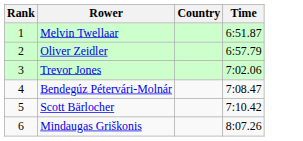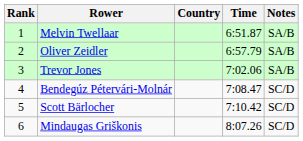+ column: Notes | SA/B | SA/B | SA/B | SC/D | SC/D | SC/D
